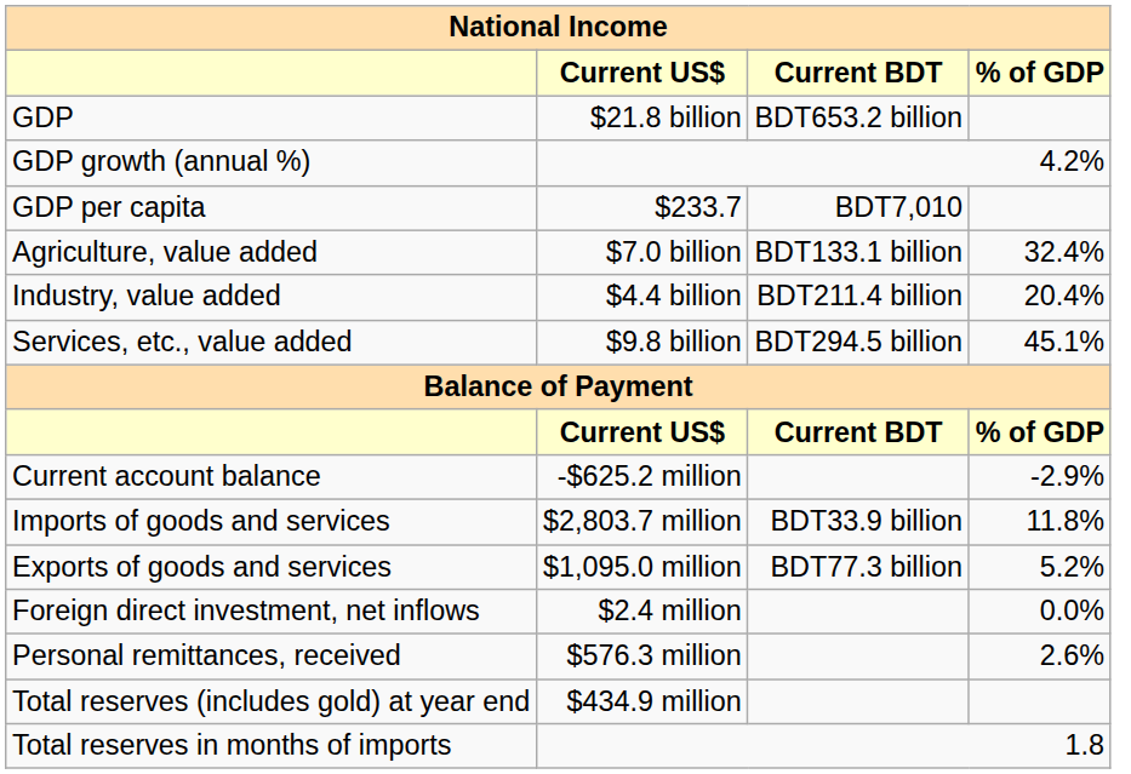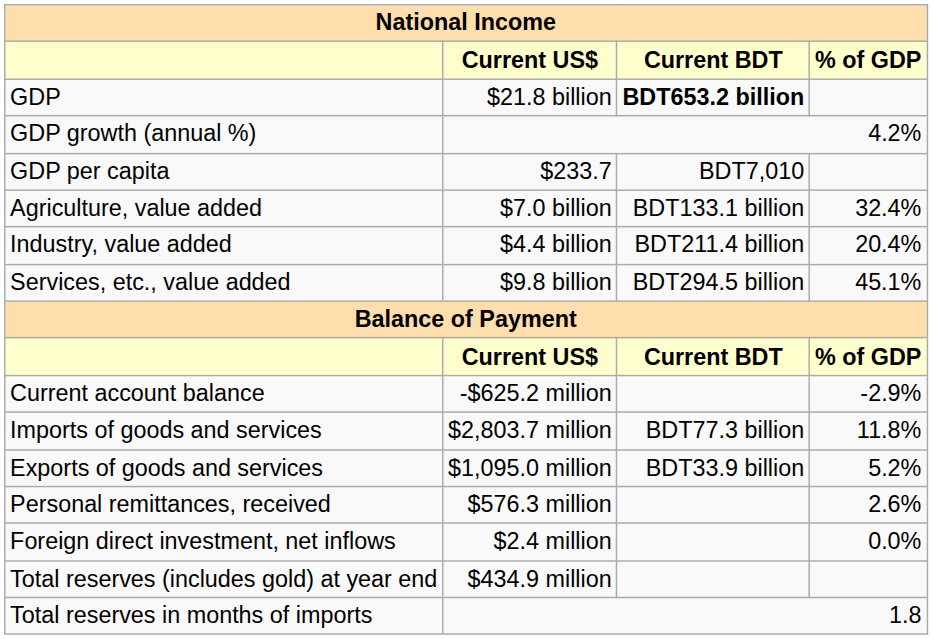GDP | Current BDT: normal -> bold
Imports of goods and services | Current BDT: BDT33.9 billion -> BDT77.3 billion
Exports of goods and services | Current BDT: BDT77.3 billion -> BDT33.9 billion
rows swapped: Foreign direct investment, net inflows <-> Personal remittances, received
